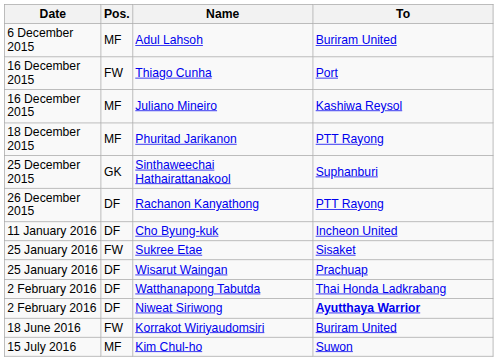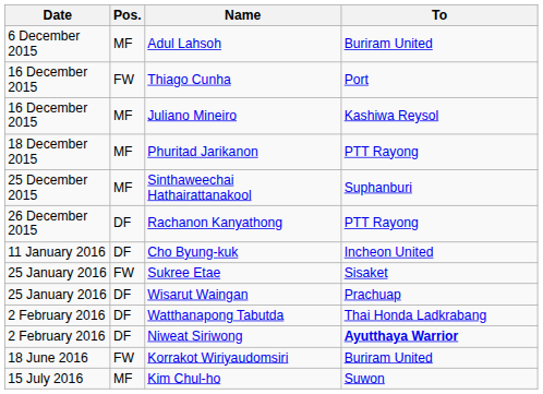Sinthaweechai Hathairattanakool | Pos.: GK -> MF
